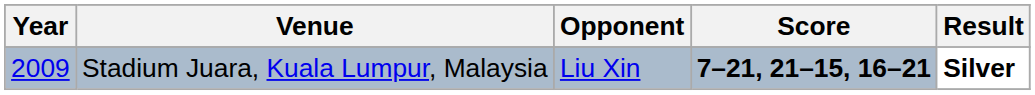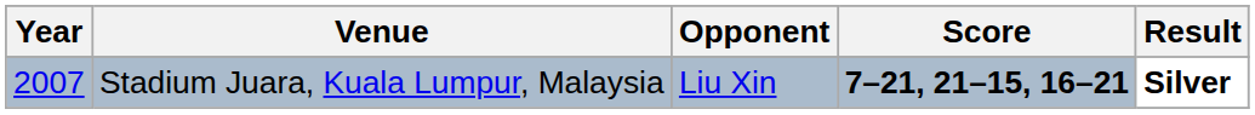Stadium Juara, Kuala Lumpur, Malaysia | Year: 2009 -> 2007
